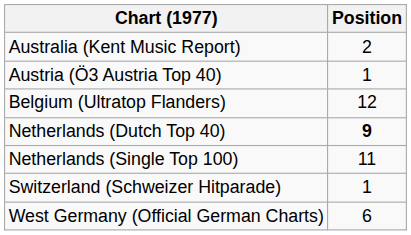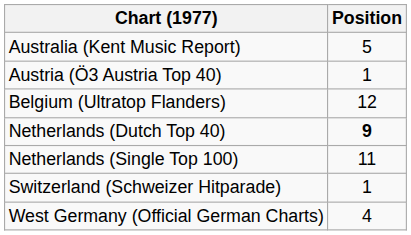Australia (Kent Music Report) | Position: 2 -> 5
West Germany (Official German Charts) | Position: 6 -> 4
